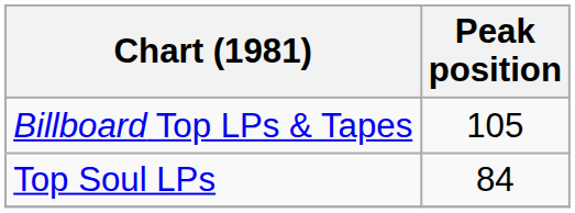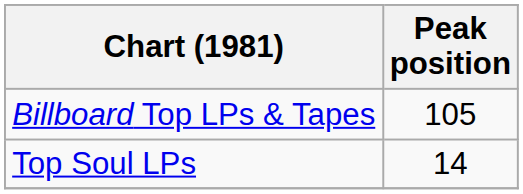Top Soul LPs | Peak position: 84 -> 14
